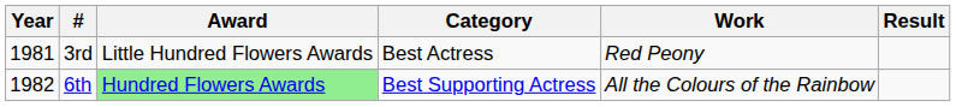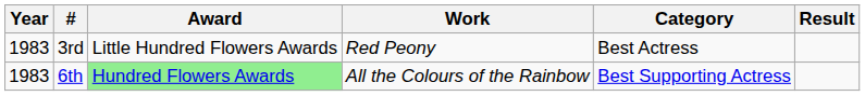columns swapped: Category <-> Work
3rd | Year: 1981 -> 1983
6th | Year: 1982 -> 1983
